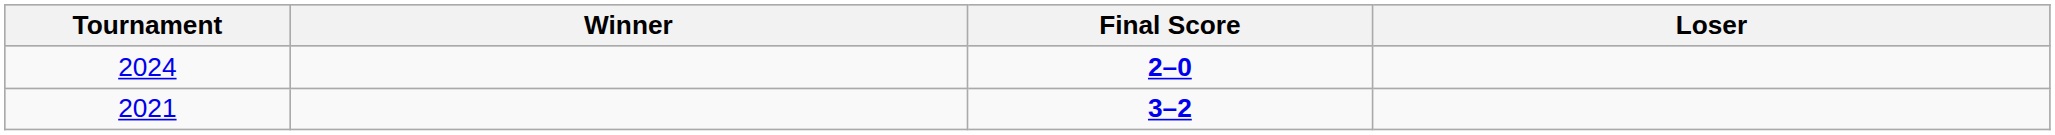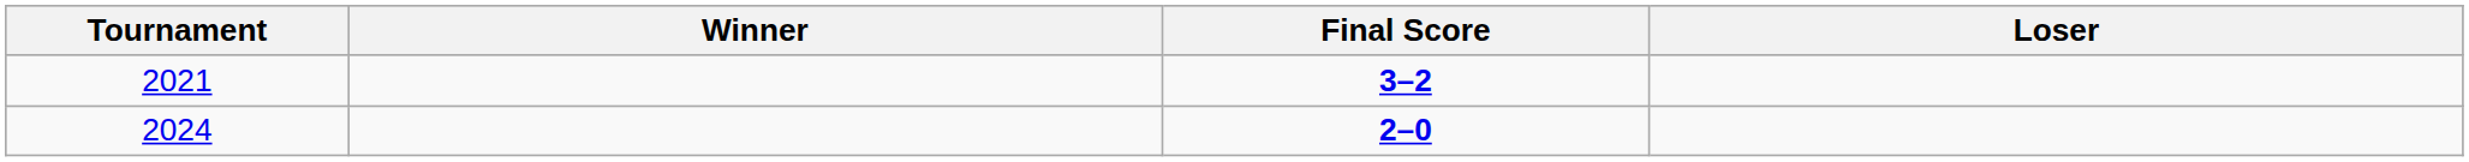rows swapped: 2021 <-> 2024
